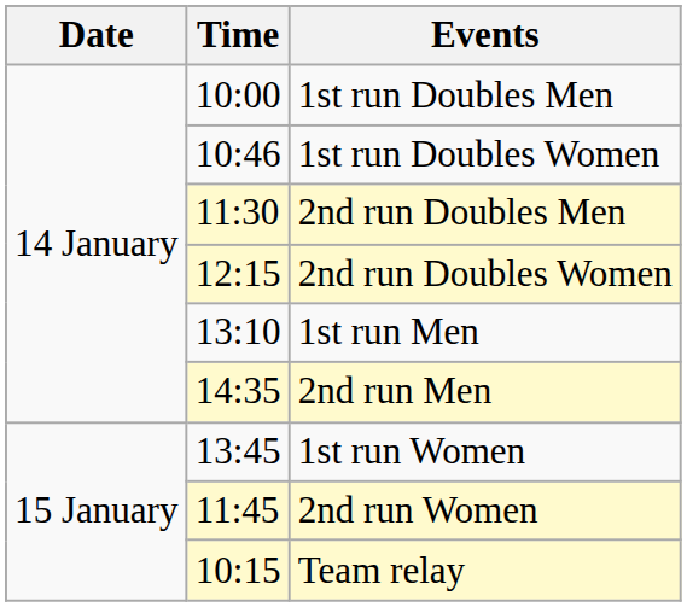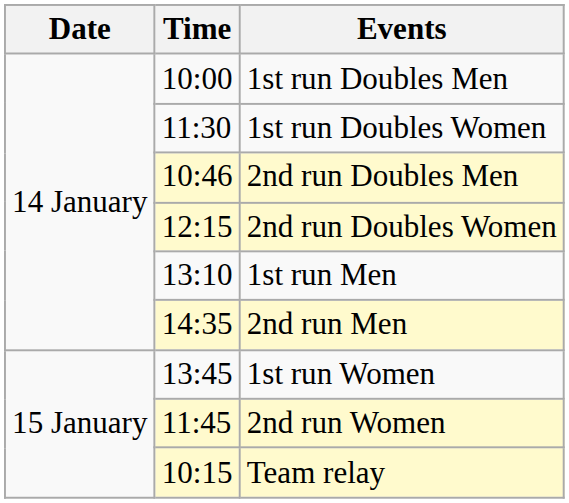1st run Doubles Women | Time: 10:46 -> 11:30
2nd run Doubles Men | Time: 11:30 -> 10:46
